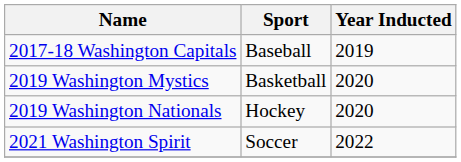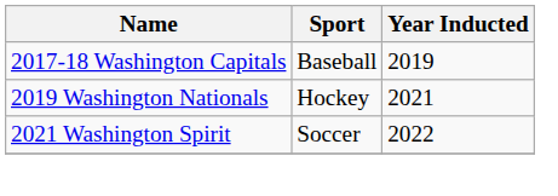- row: 2019 Washington Mystics | Basketball | 2020
2019 Washington Nationals | Year Inducted: 2020 -> 2021
